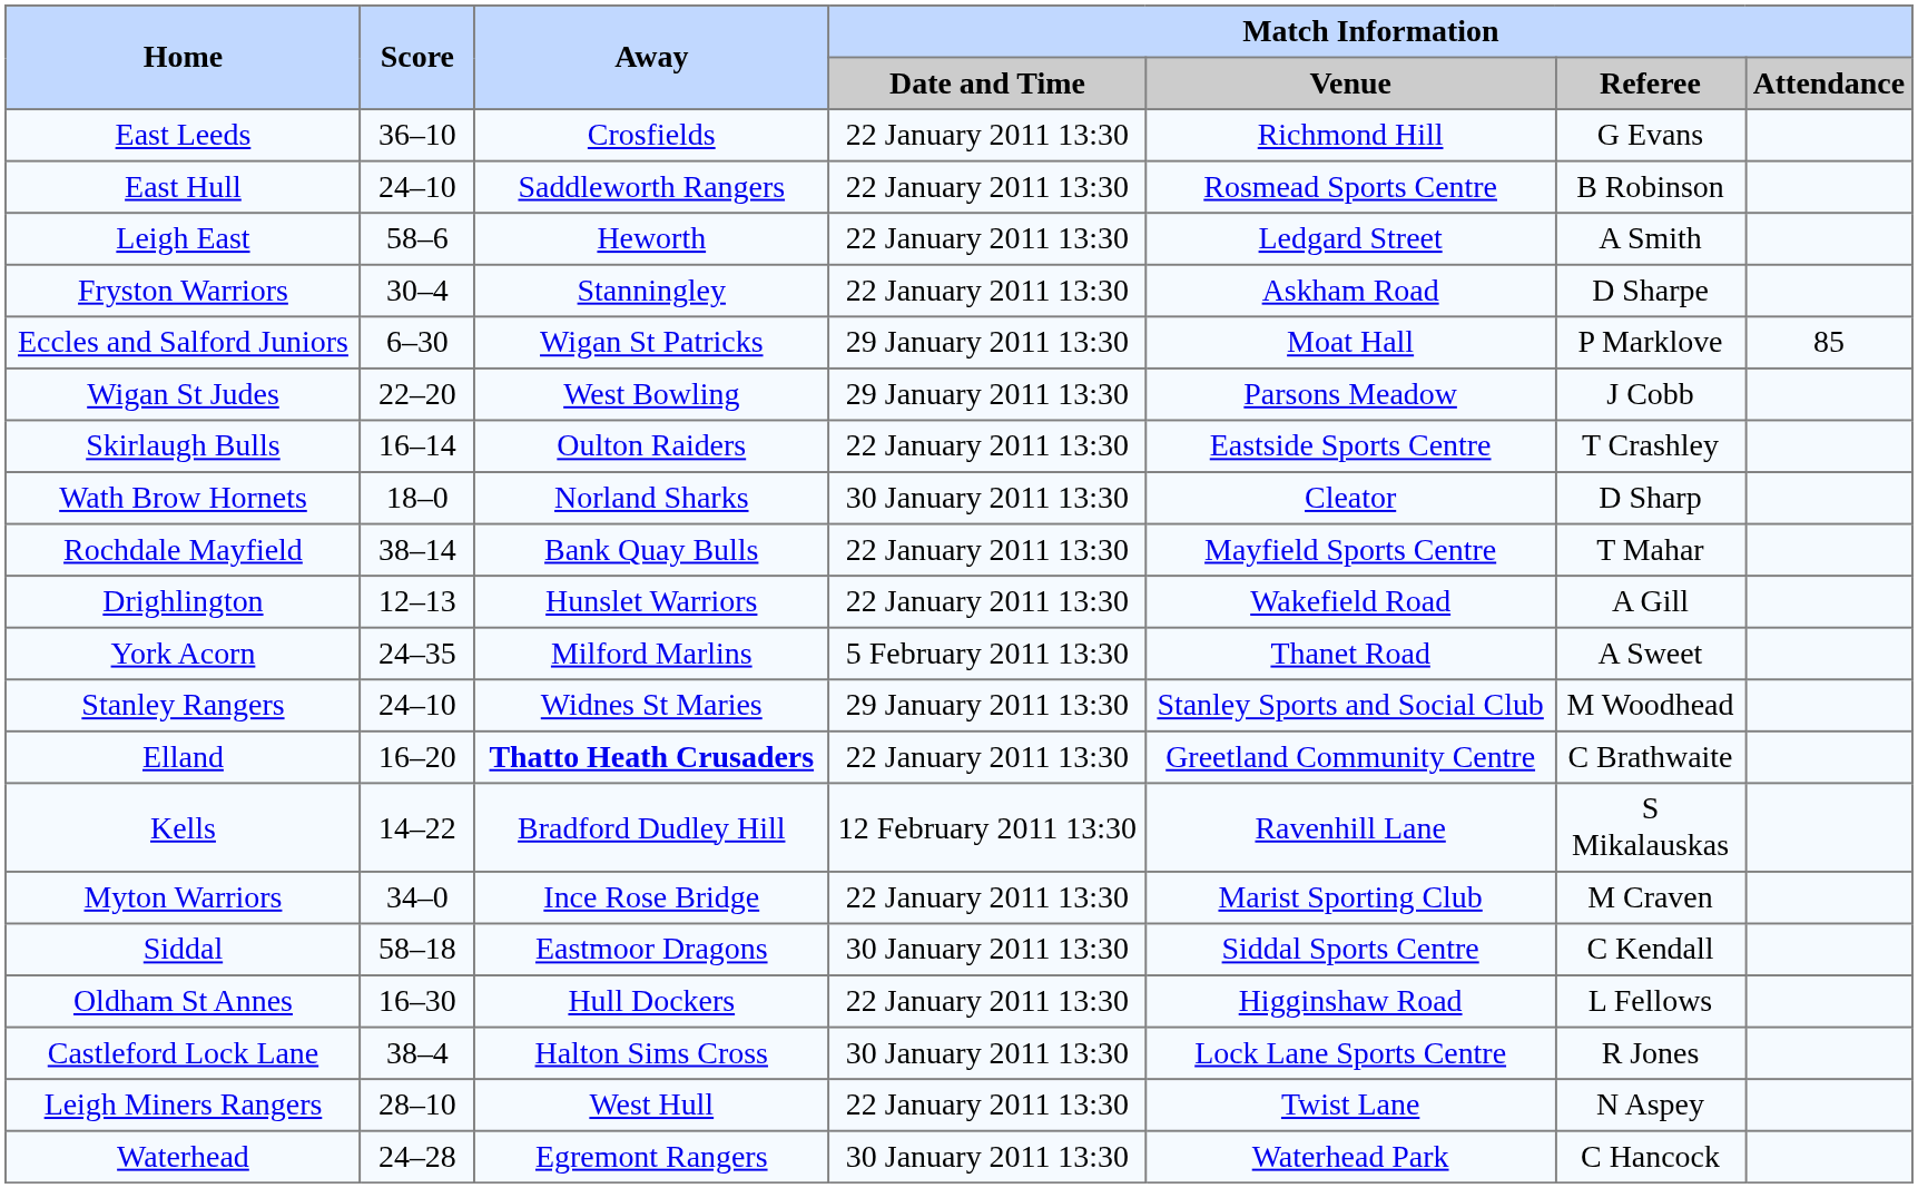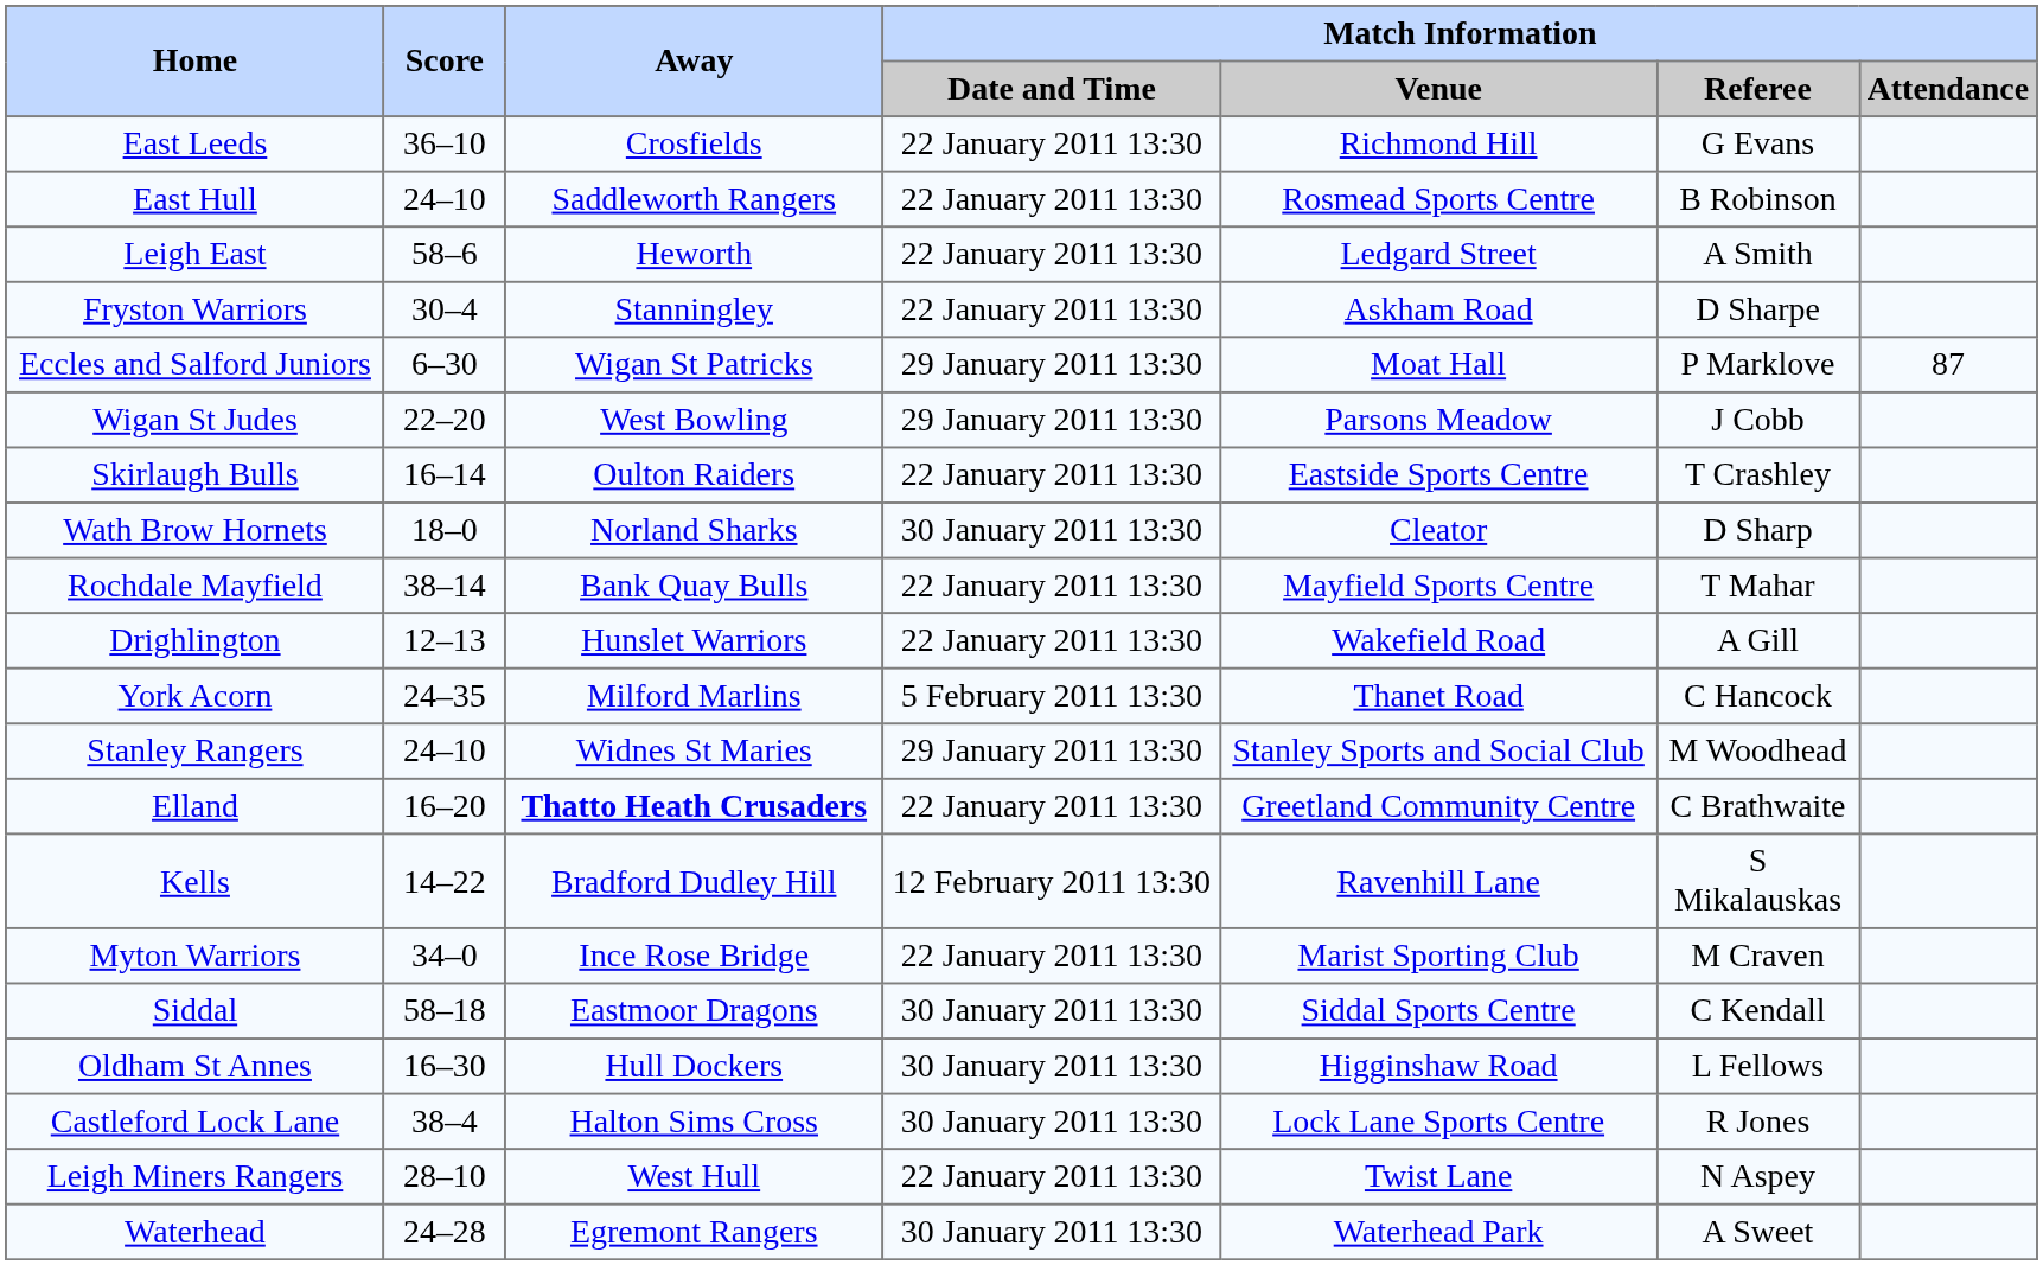Eccles and Salford Juniors | Match Information / Attendance: 85 -> 87
York Acorn | Match Information / Referee: A Sweet -> C Hancock
Oldham St Annes | Match Information / Date and Time: 22 January 2011 13:30 -> 30 January 2011 13:30
Waterhead | Match Information / Referee: C Hancock -> A Sweet
